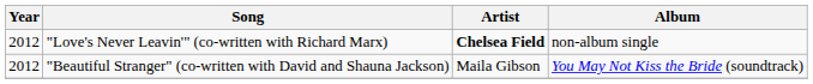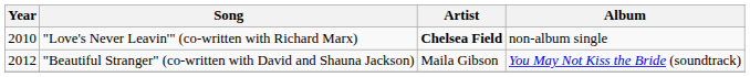"Love's Never Leavin'" (co-written with Richard Marx) | Year: 2012 -> 2010
